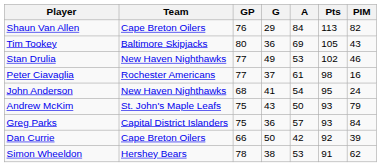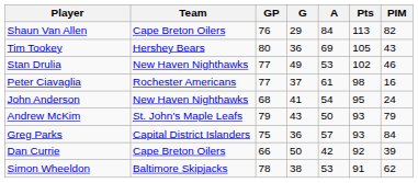Tim Tookey | Team: Baltimore Skipjacks -> Hershey Bears
Andrew McKim | GP: 75 -> 79
Simon Wheeldon | Team: Hershey Bears -> Baltimore Skipjacks
